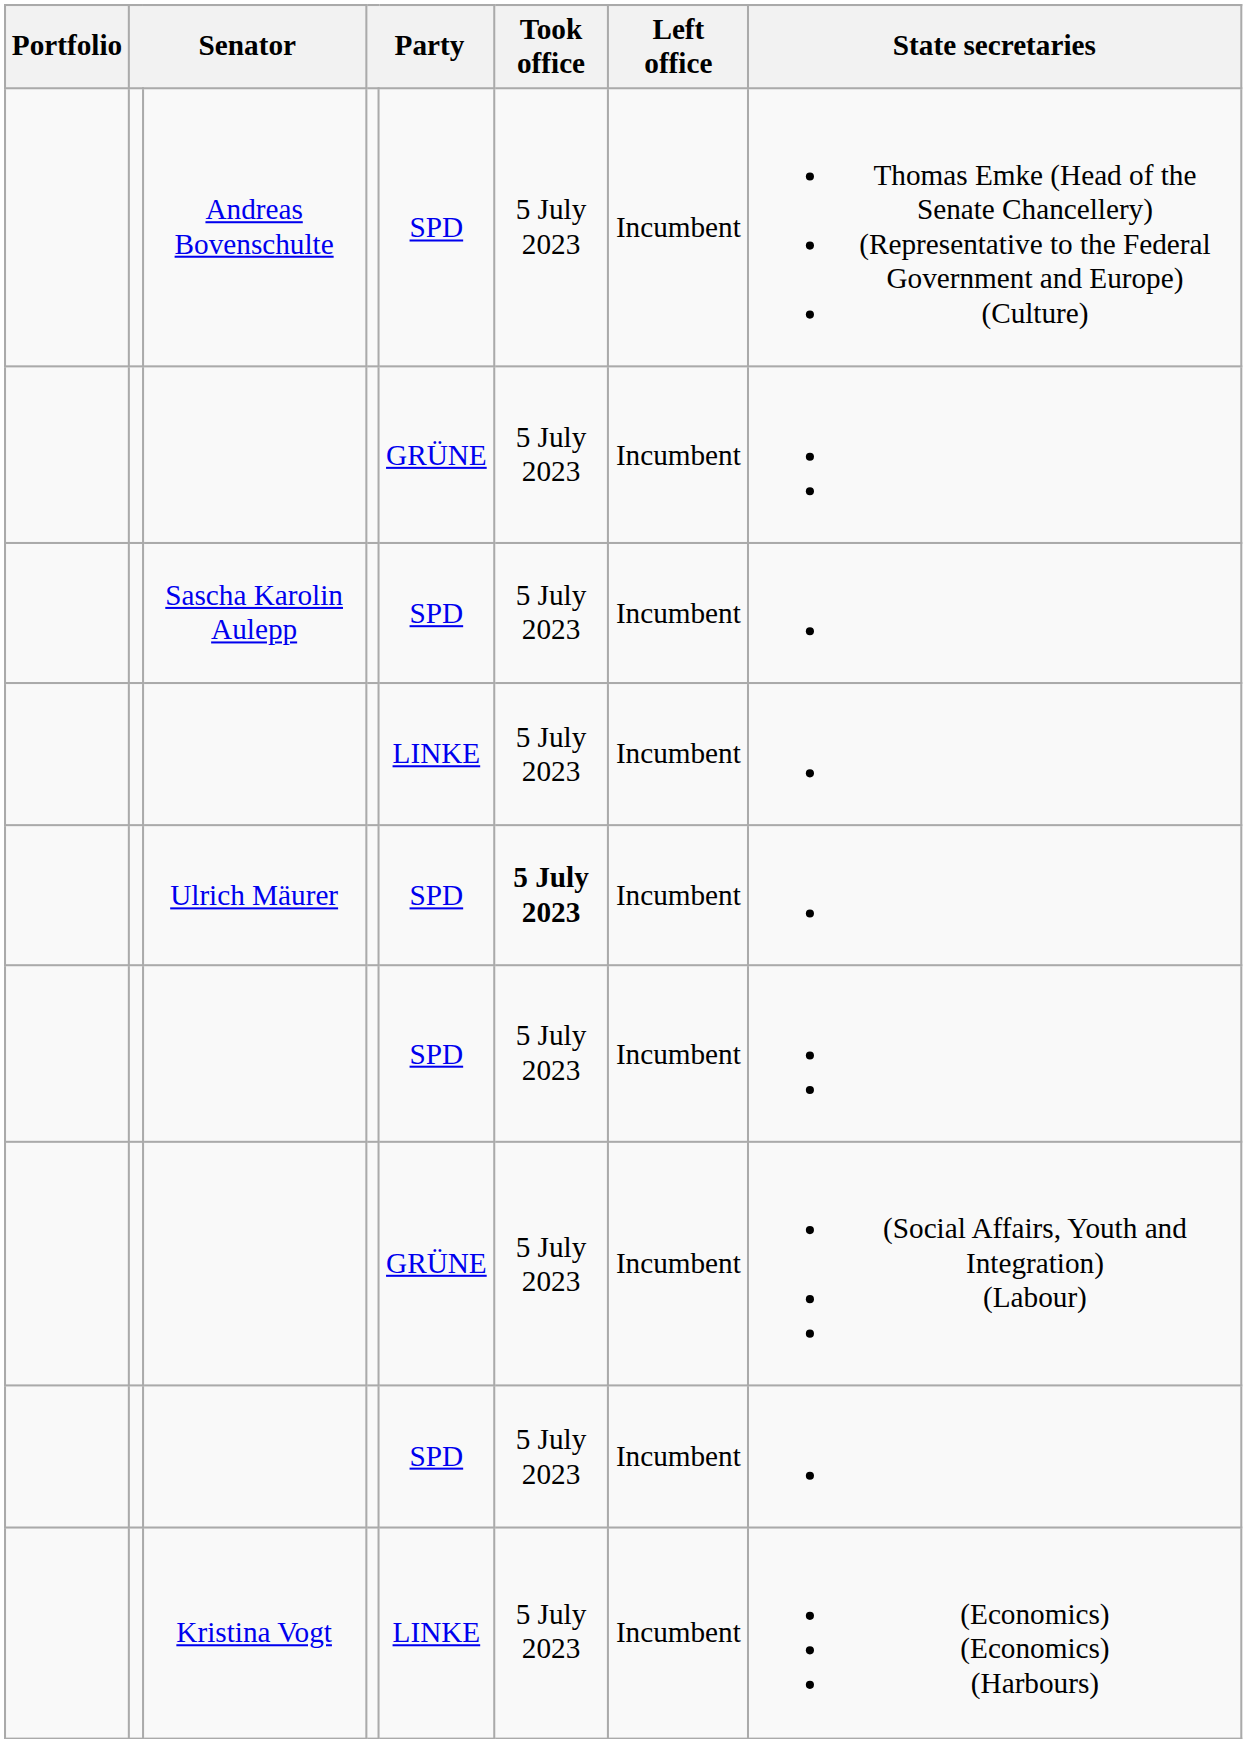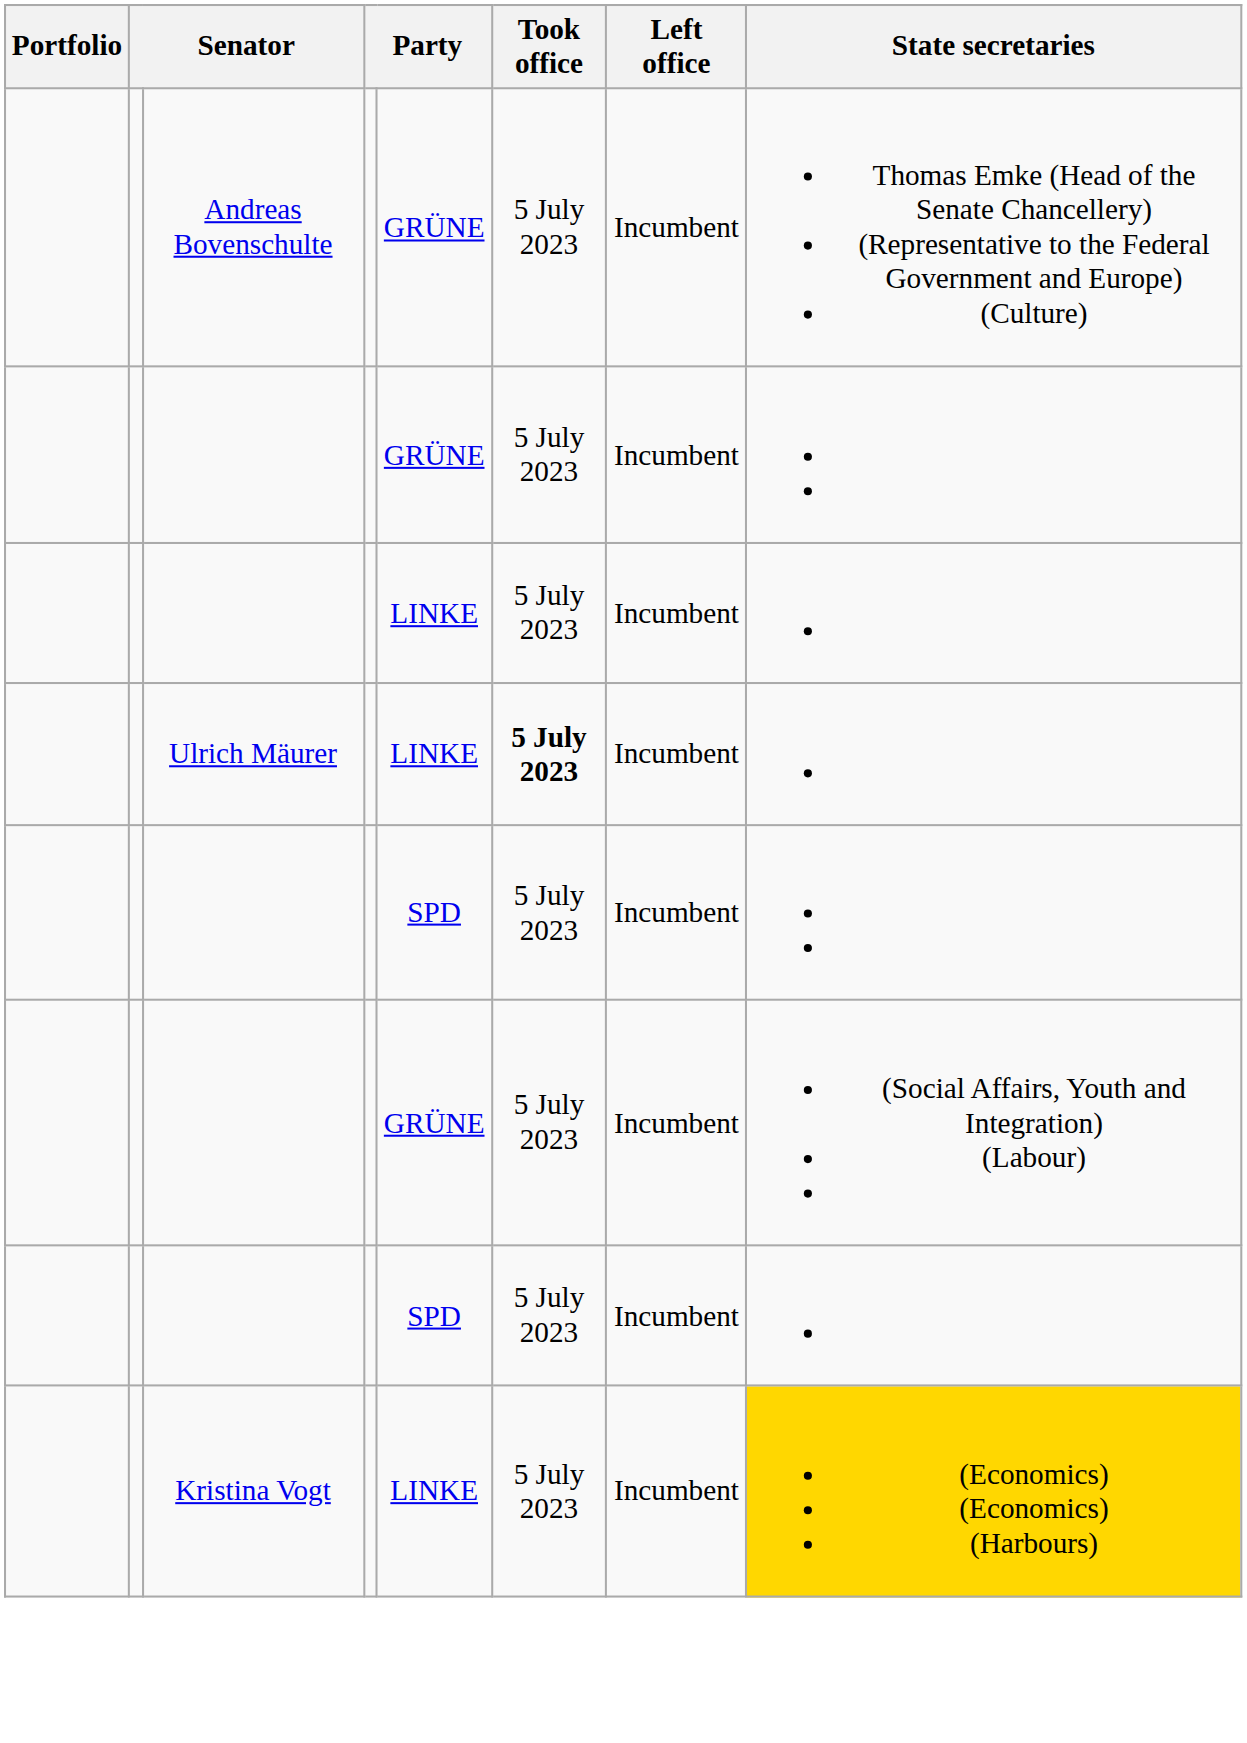Andreas Bovenschulte | column 5: SPD -> GRÜNE
- row: Sascha Karolin Aulepp | SPD | 5 July 2023 | Incumbent
Ulrich Mäurer | column 5: SPD -> LINKE
Kristina Vogt | State secretaries: no background -> gold background
